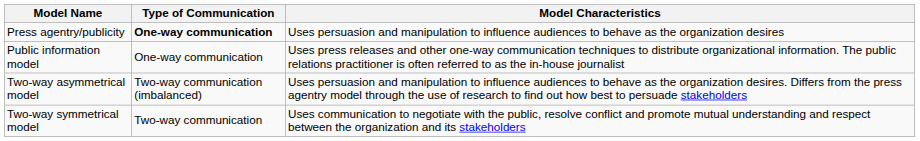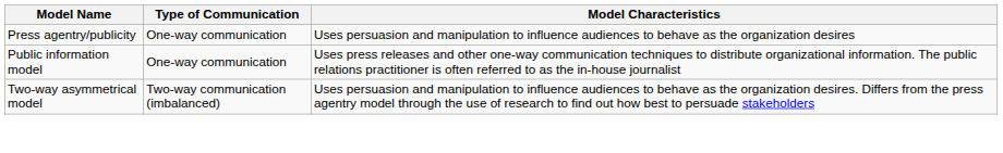Press agentry/publicity | Type of Communication: bold -> normal
- row: Two-way symmetrical model | Two-way communication | Uses communication to negotiate with the public, resolve conflict and promote mutual understanding and respect between the organization and its stakeholders
